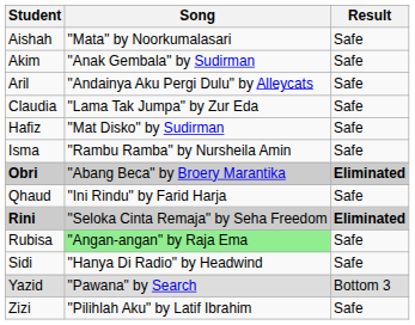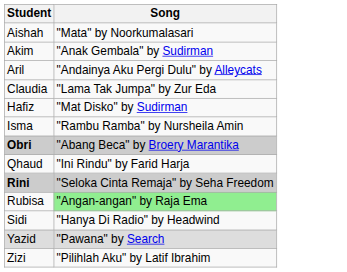- column: Result | Safe | Safe | Safe | Safe | Safe | Safe | Eliminated | Safe | Eliminated | Safe | Safe | Bottom 3 | Safe
